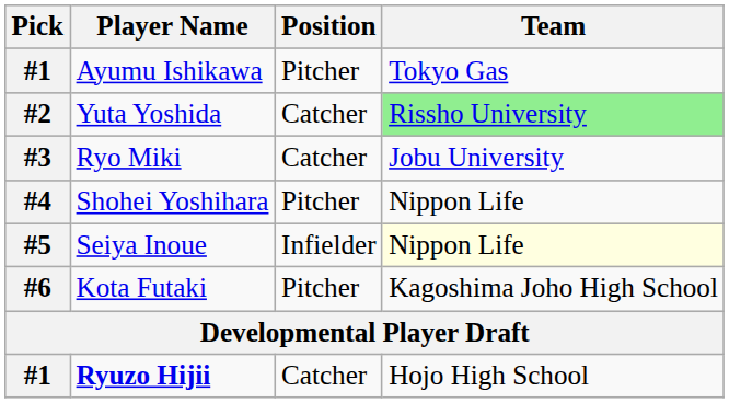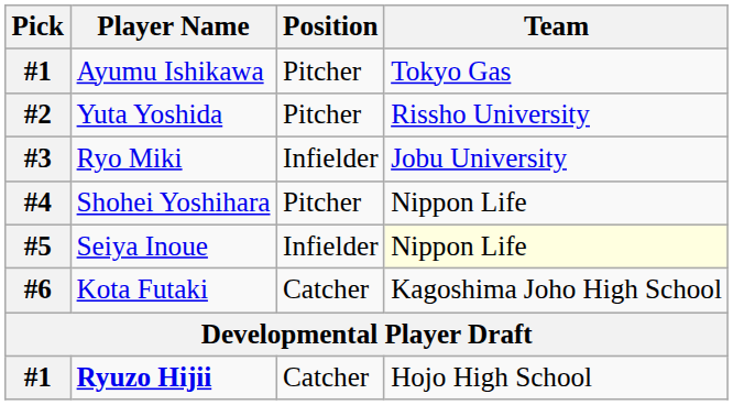Yuta Yoshida | Position: Catcher -> Pitcher
Yuta Yoshida | Team: lightgreen background -> no background
Ryo Miki | Position: Catcher -> Infielder
Kota Futaki | Position: Pitcher -> Catcher
